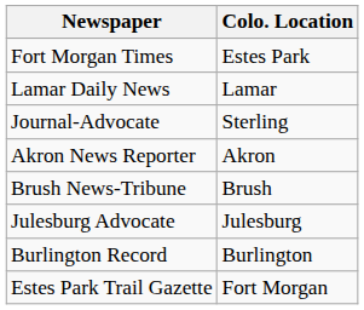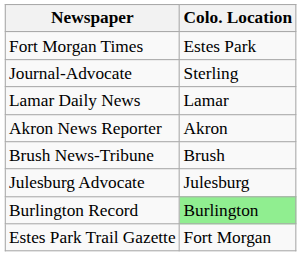rows swapped: Journal-Advocate <-> Lamar Daily News
Burlington Record | Colo. Location: no background -> lightgreen background
